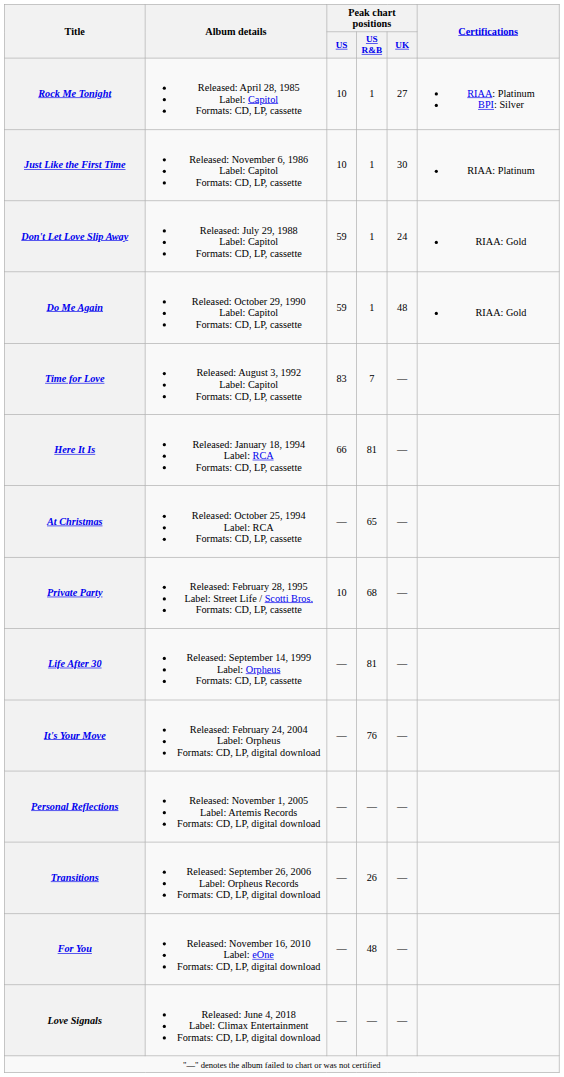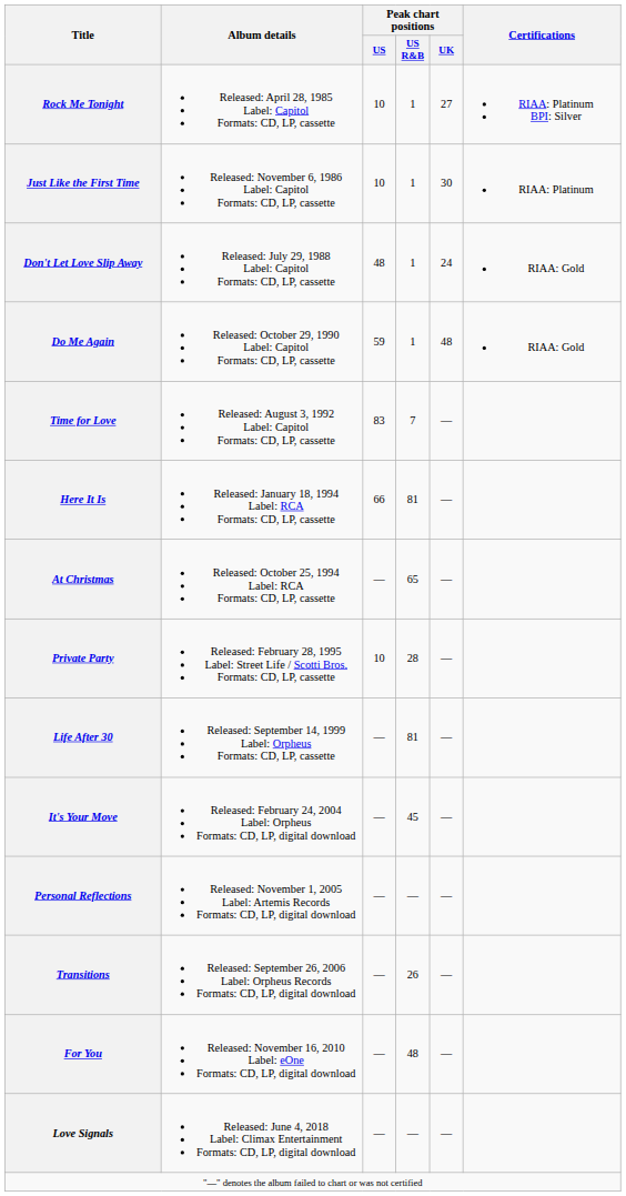Don't Let Love Slip Away | Peak chart positions / US: 59 -> 48
Private Party | Peak chart positions / US R&B: 68 -> 28
It's Your Move | Peak chart positions / US R&B: 76 -> 45
